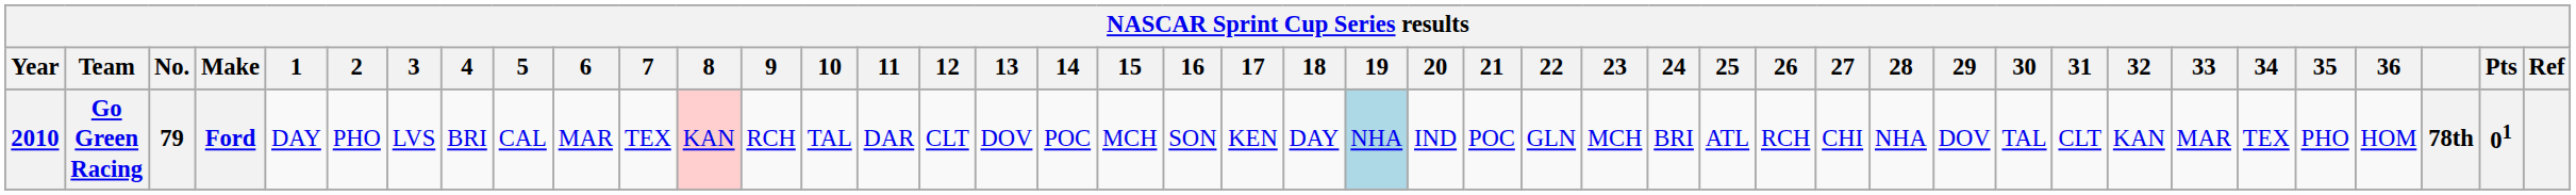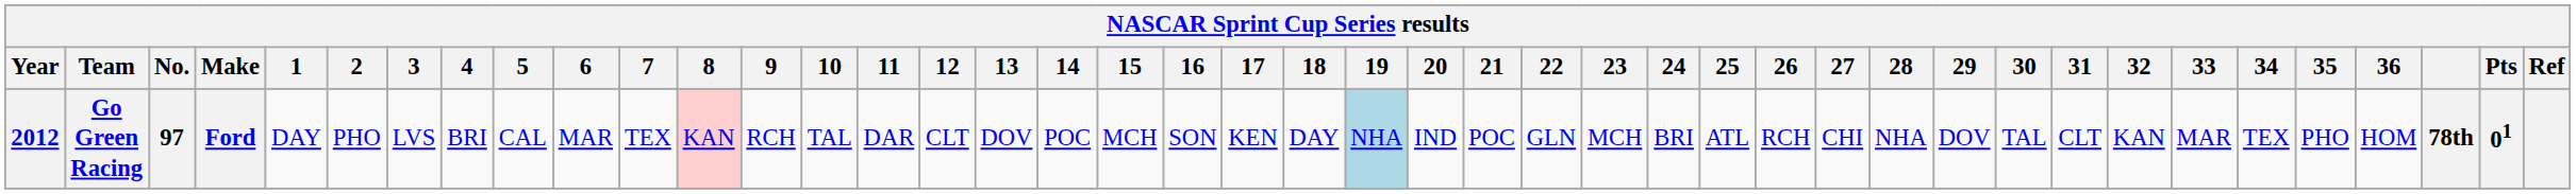Go Green Racing | Year: 2010 -> 2012
Go Green Racing | No.: 79 -> 97
